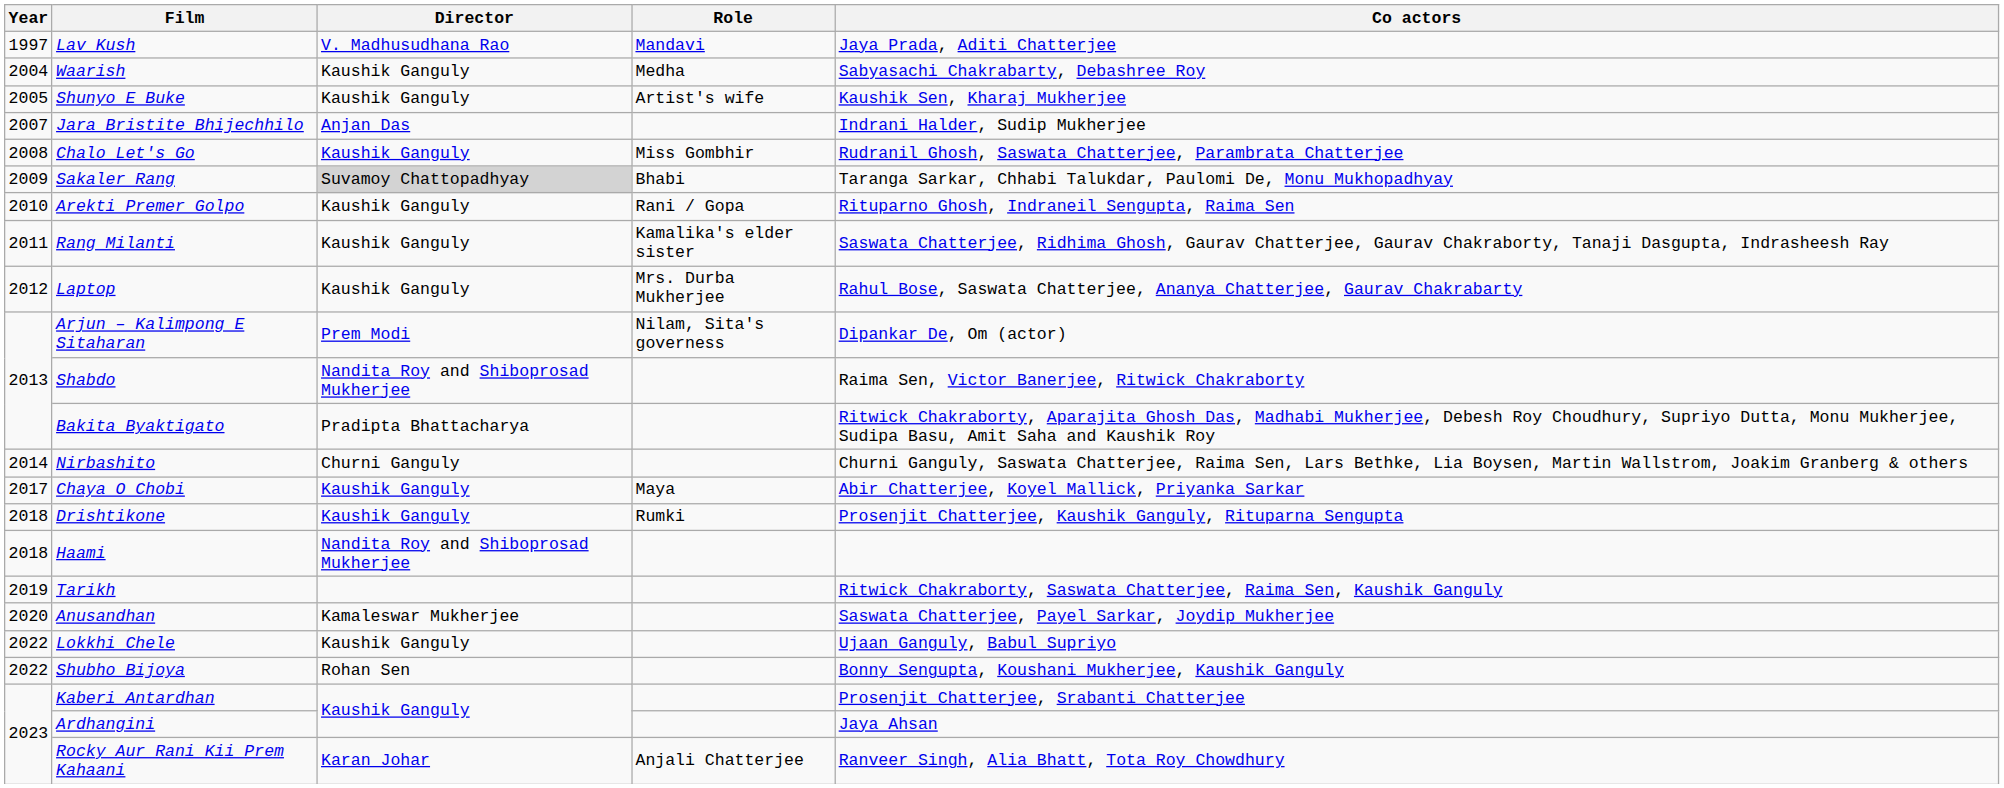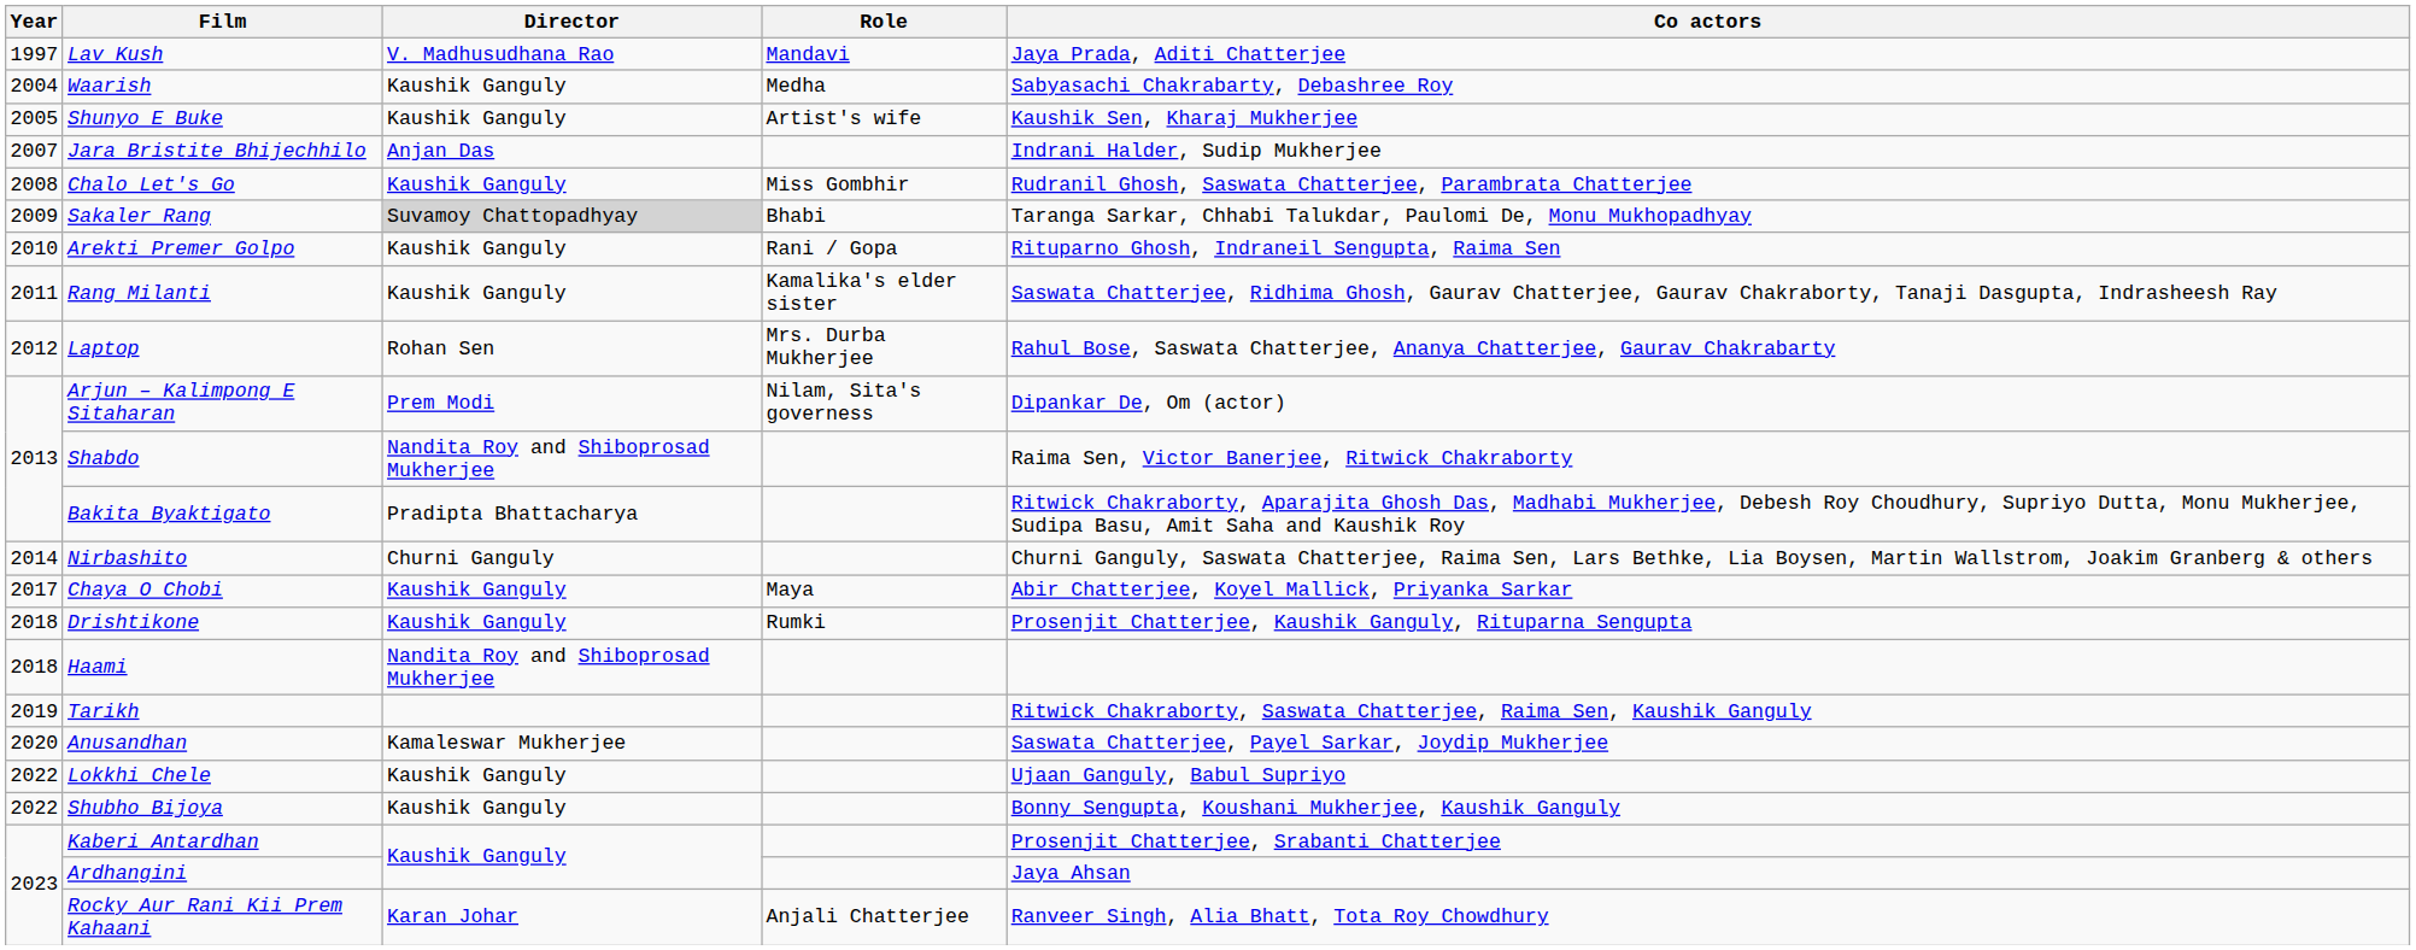Laptop | Director: Kaushik Ganguly -> Rohan Sen
Shubho Bijoya | Director: Rohan Sen -> Kaushik Ganguly
